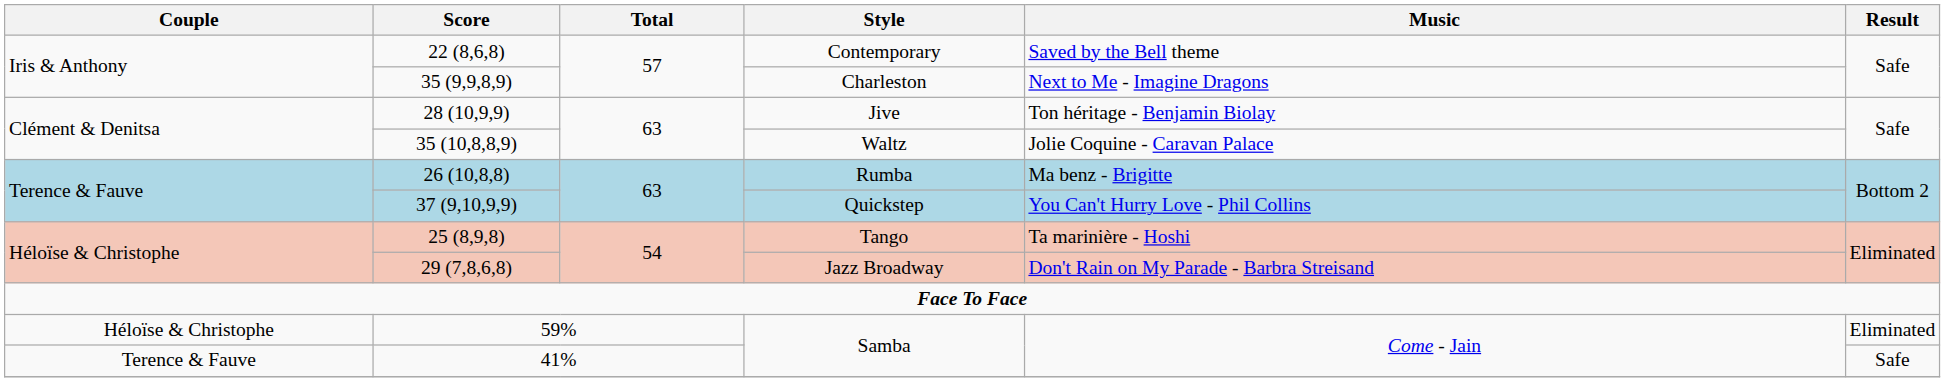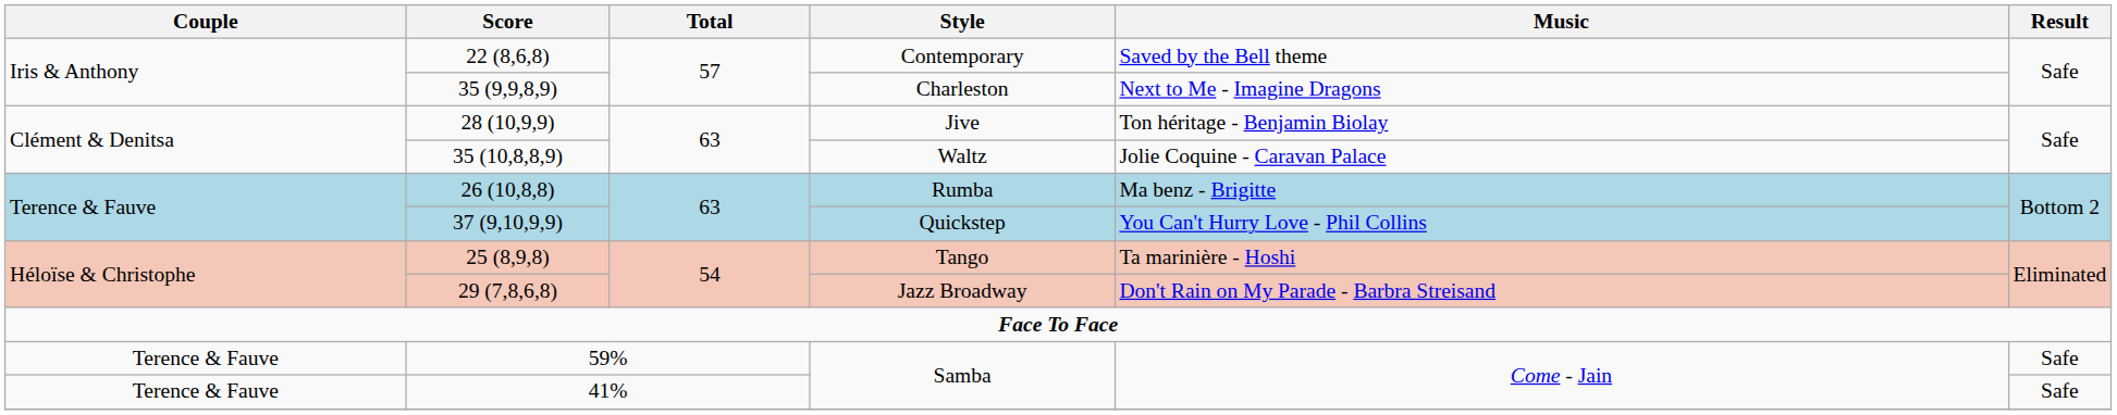59% / Samba | Couple: Héloïse & Christophe -> Terence & Fauve
59% / Samba | Result: Eliminated -> Safe
